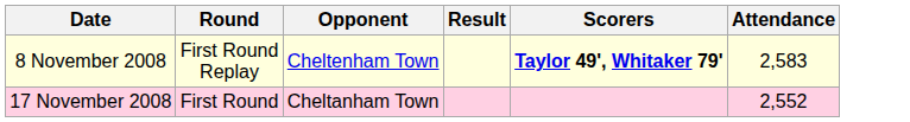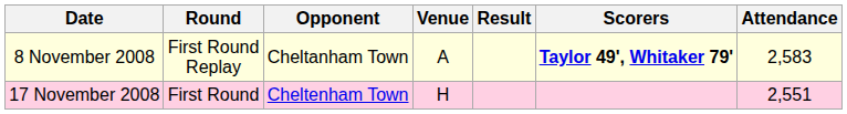+ column: Venue | A | H
8 November 2008 | Opponent: Cheltenham Town -> Cheltanham Town
17 November 2008 | Opponent: Cheltanham Town -> Cheltenham Town
17 November 2008 | Attendance: 2,552 -> 2,551
